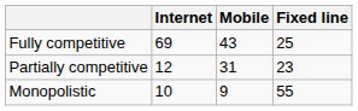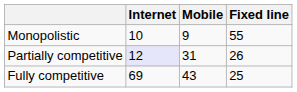rows swapped: Monopolistic <-> Fully competitive
Partially competitive | Internet: no background -> lavender background
Partially competitive | Fixed line: 23 -> 26
